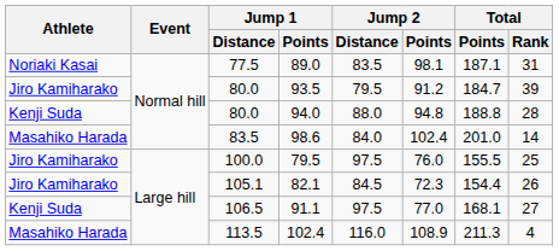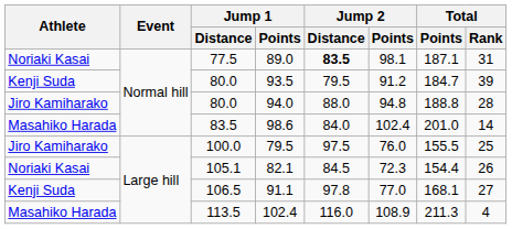89.0 | Jump 2 / Distance: normal -> bold
93.5 | Athlete: Jiro Kamiharako -> Kenji Suda
94.0 | Athlete: Kenji Suda -> Jiro Kamiharako
82.1 | Athlete: Jiro Kamiharako -> Noriaki Kasai
91.1 | Jump 2 / Distance: 97.5 -> 97.8
